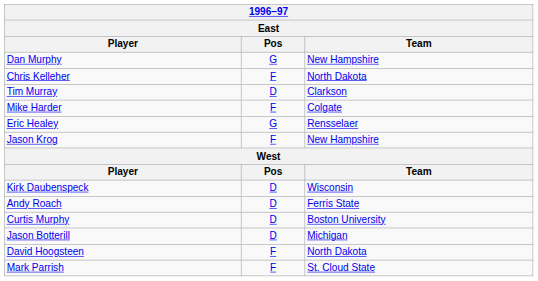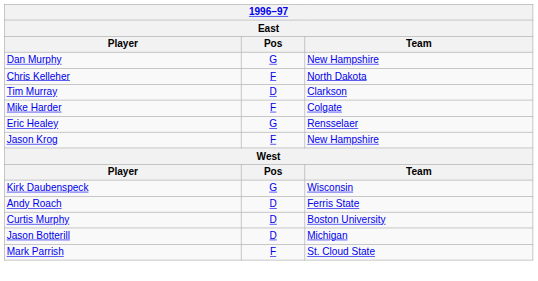Kirk Daubenspeck | Pos: D -> G
- row: David Hoogsteen | F | North Dakota
